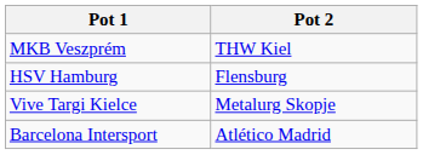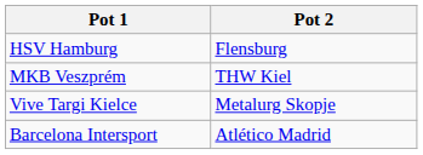rows swapped: HSV Hamburg <-> MKB Veszprém
